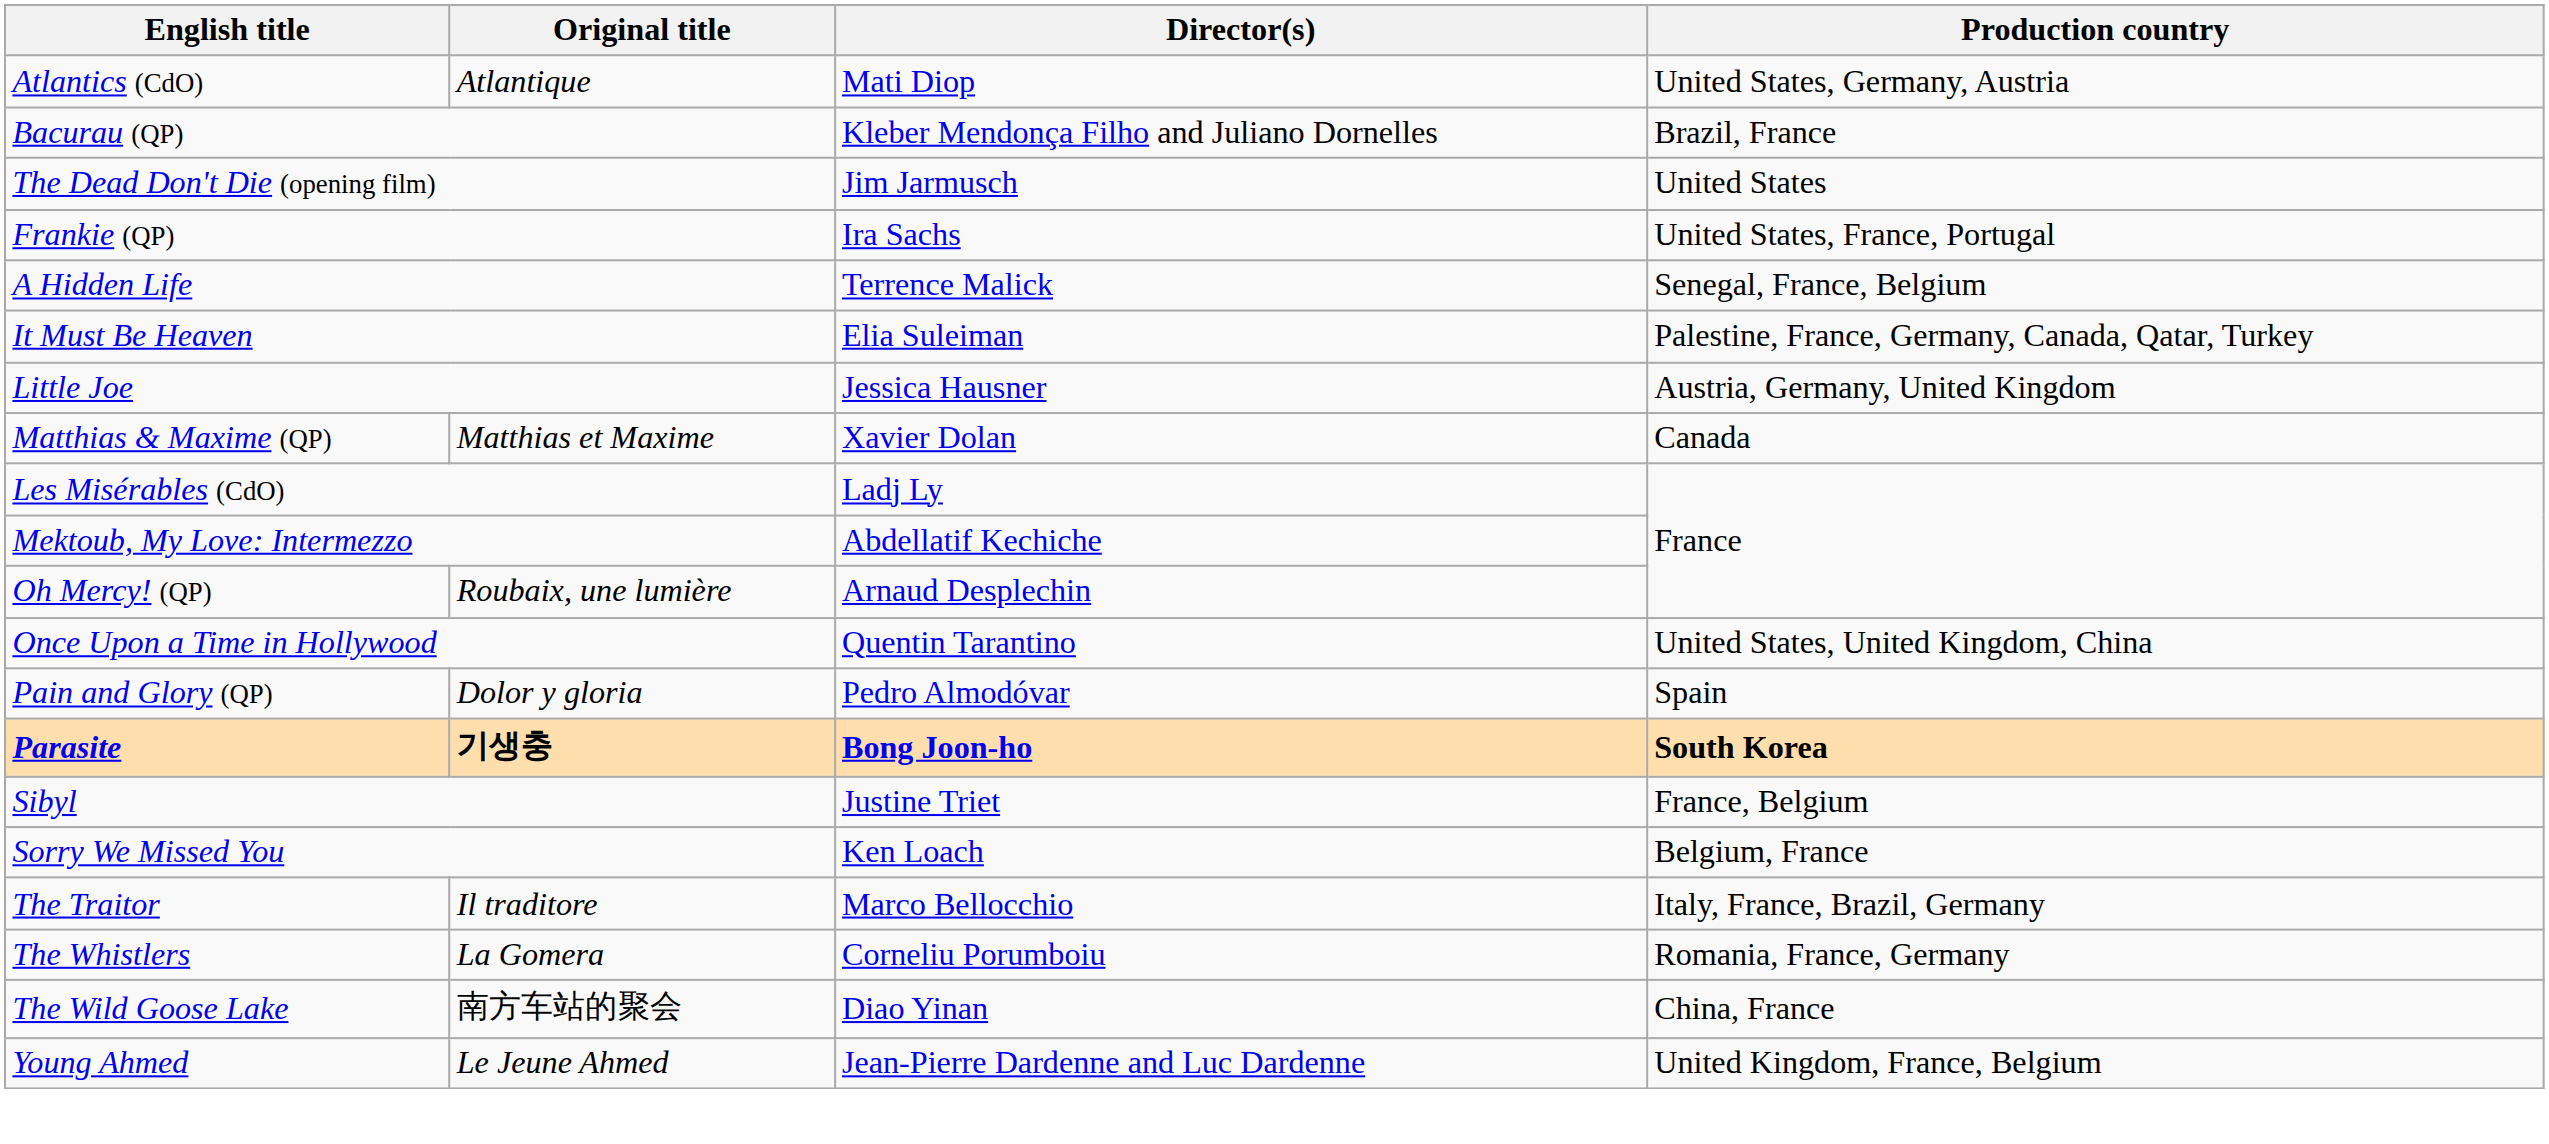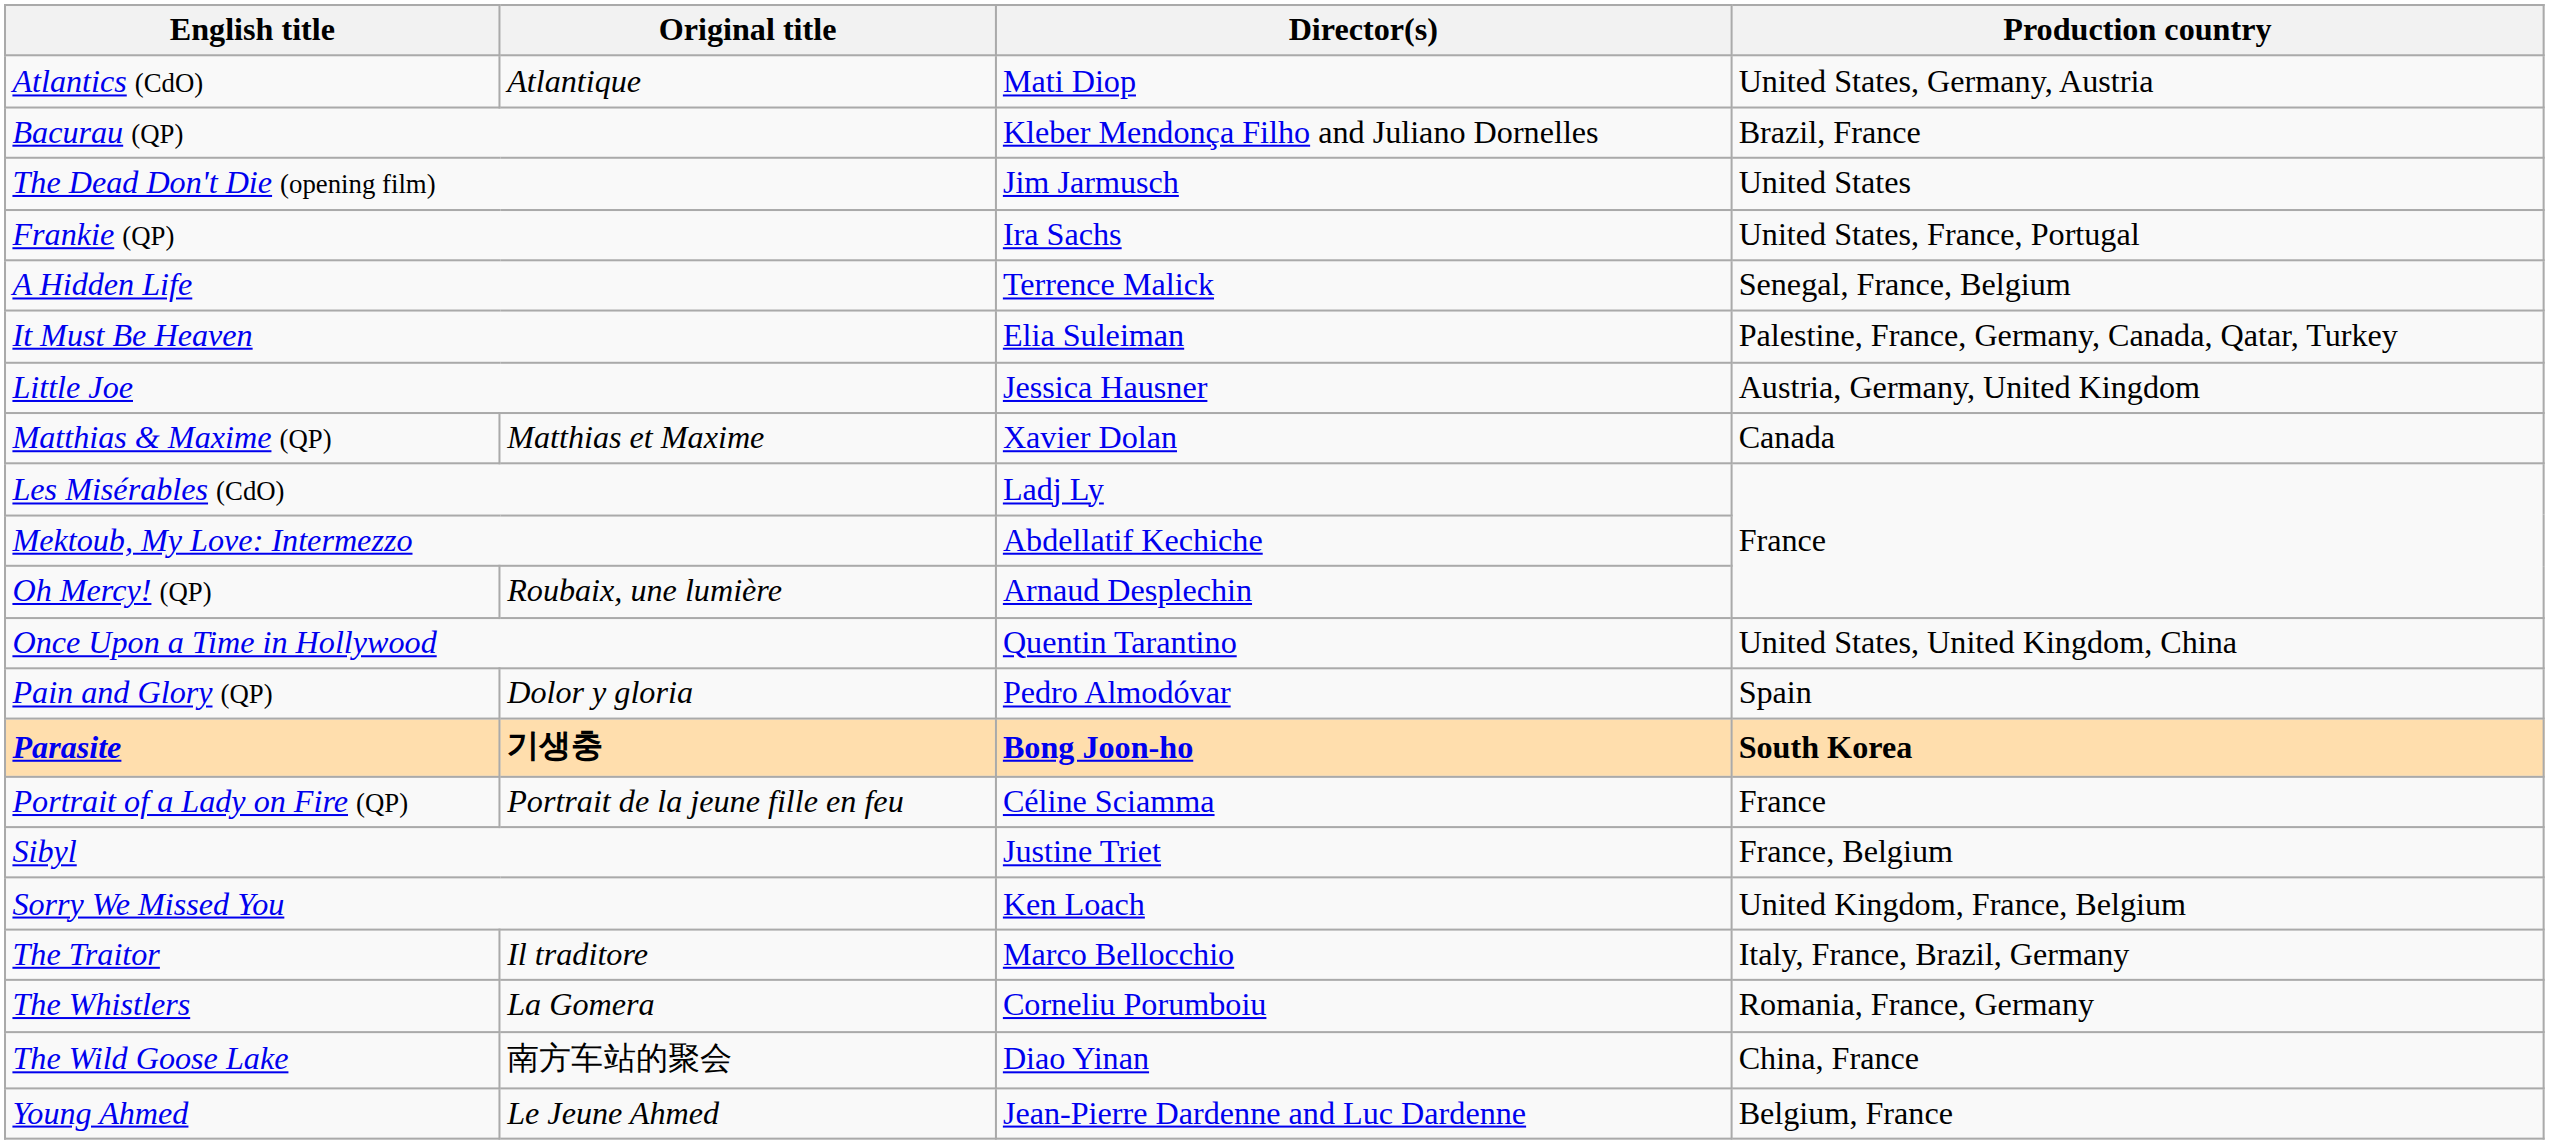+ row: Portrait of a Lady on Fire (QP) | Portrait de la jeune fille en feu | Céline Sciamma | France
Sorry We Missed You | Production country: Belgium, France -> United Kingdom, France, Belgium
Young Ahmed | Production country: United Kingdom, France, Belgium -> Belgium, France
